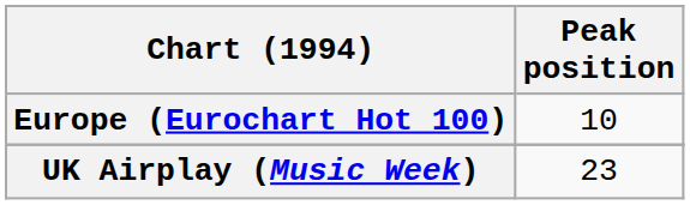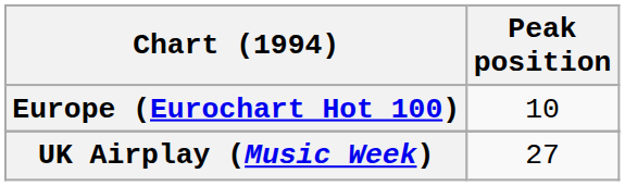UK Airplay (Music Week) | Peak position: 23 -> 27
